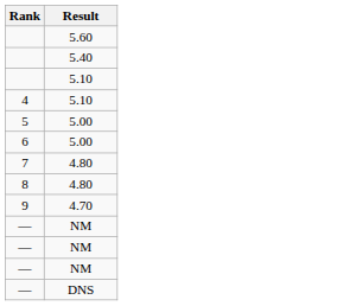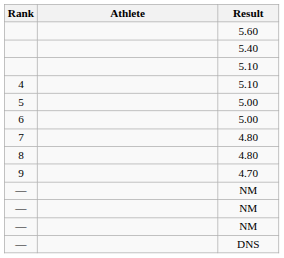+ column: Athlete
